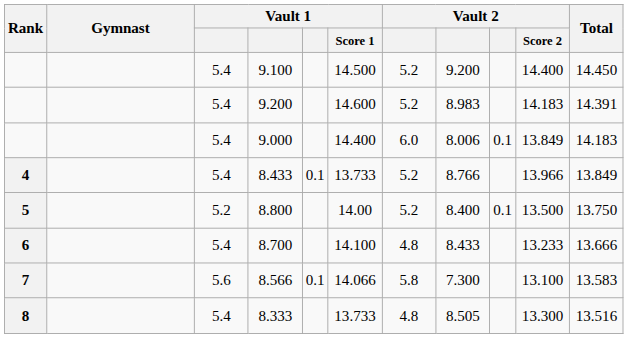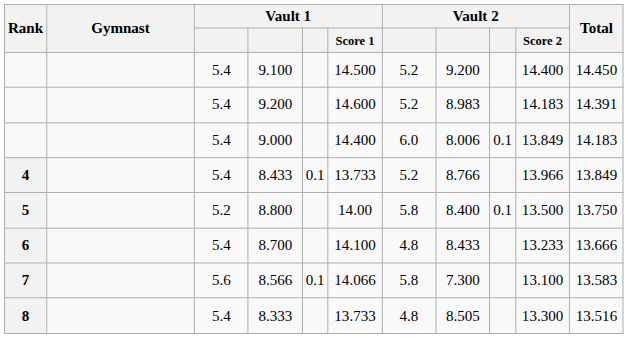8.800 | column 7: 5.2 -> 5.8
